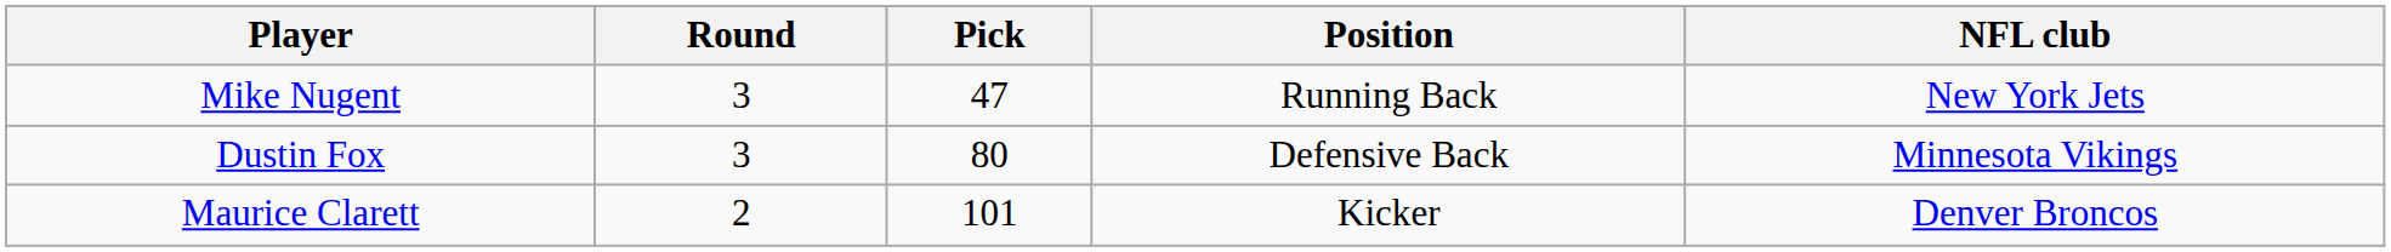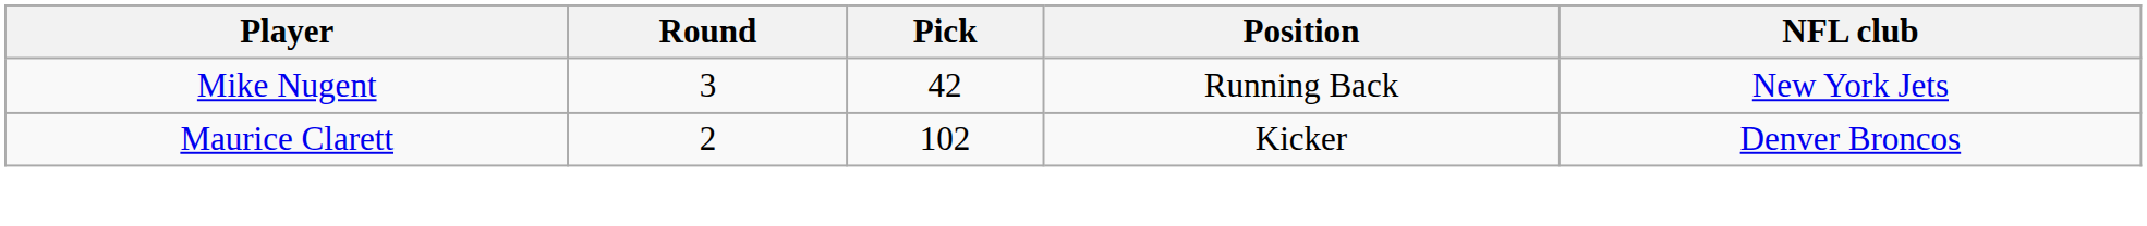Mike Nugent | Pick: 47 -> 42
- row: Dustin Fox | 3 | 80 | Defensive Back | Minnesota Vikings
Maurice Clarett | Pick: 101 -> 102
